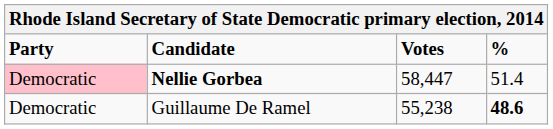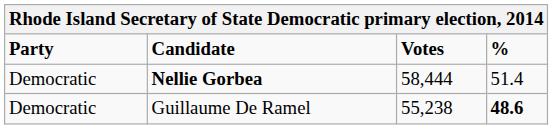Nellie Gorbea | Party: pink background -> no background
Nellie Gorbea | Votes: 58,447 -> 58,444
